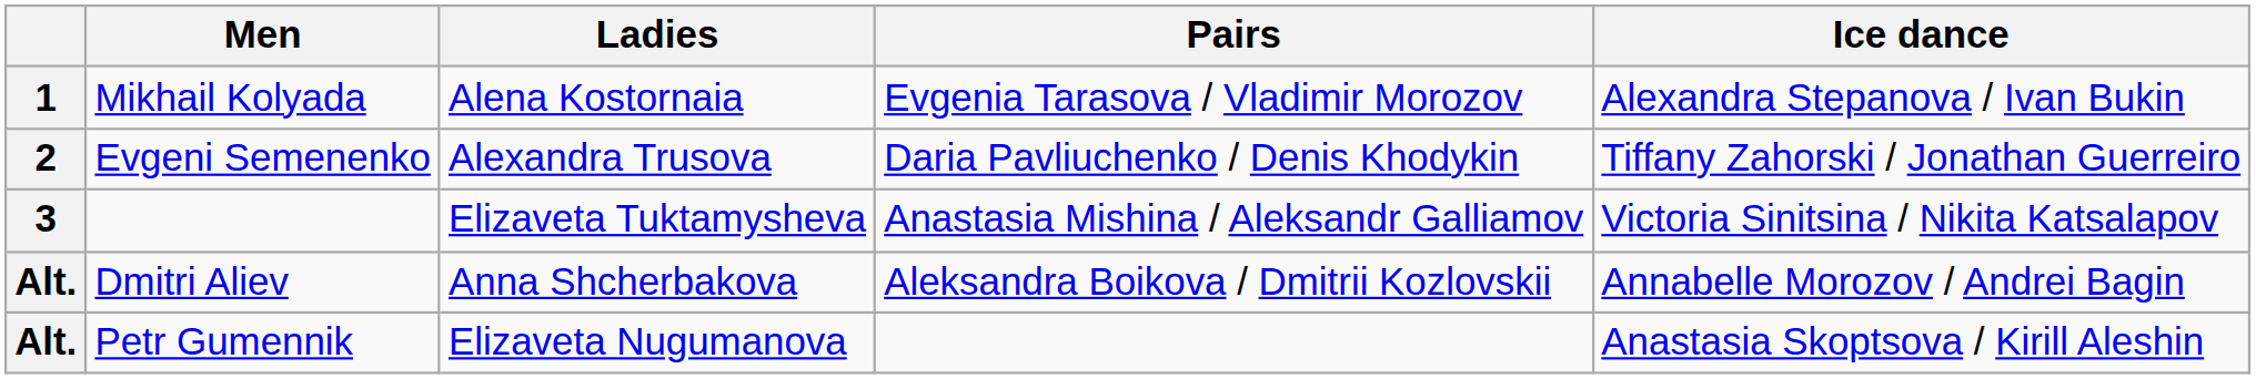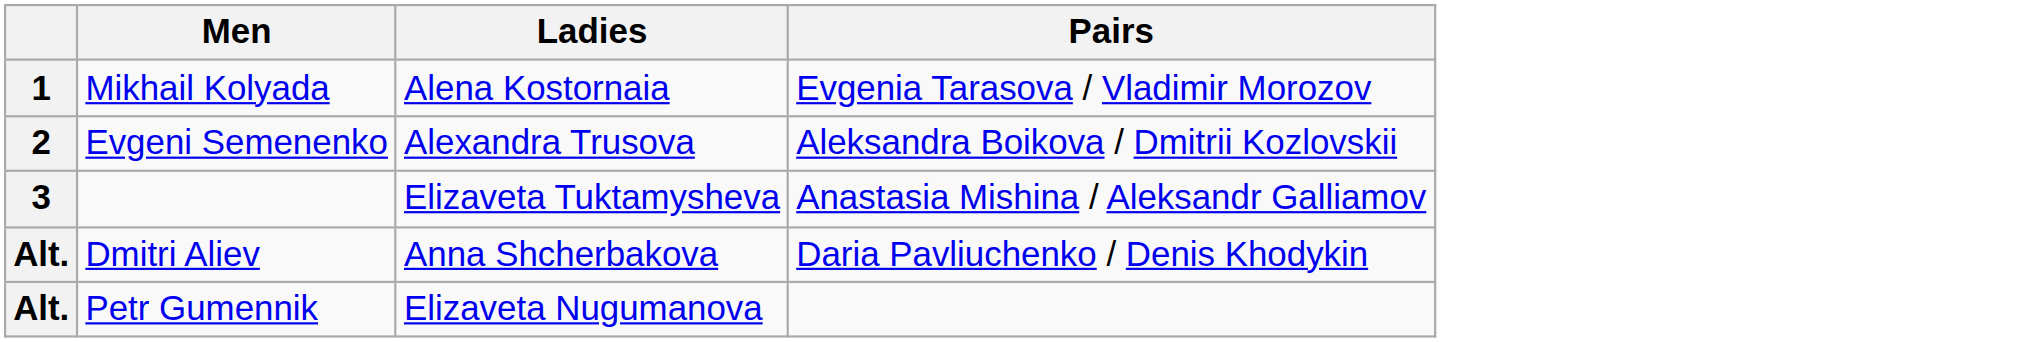- column: Ice dance | Alexandra Stepanova / Ivan Bukin | Tiffany Zahorski / Jonathan Guerreiro | Victoria Sinitsina / Nikita Katsalapov | Annabelle Morozov / Andrei Bagin | Anastasia Skoptsova / Kirill Aleshin
Evgeni Semenenko | Pairs: Daria Pavliuchenko / Denis Khodykin -> Aleksandra Boikova / Dmitrii Kozlovskii
Dmitri Aliev | Pairs: Aleksandra Boikova / Dmitrii Kozlovskii -> Daria Pavliuchenko / Denis Khodykin
